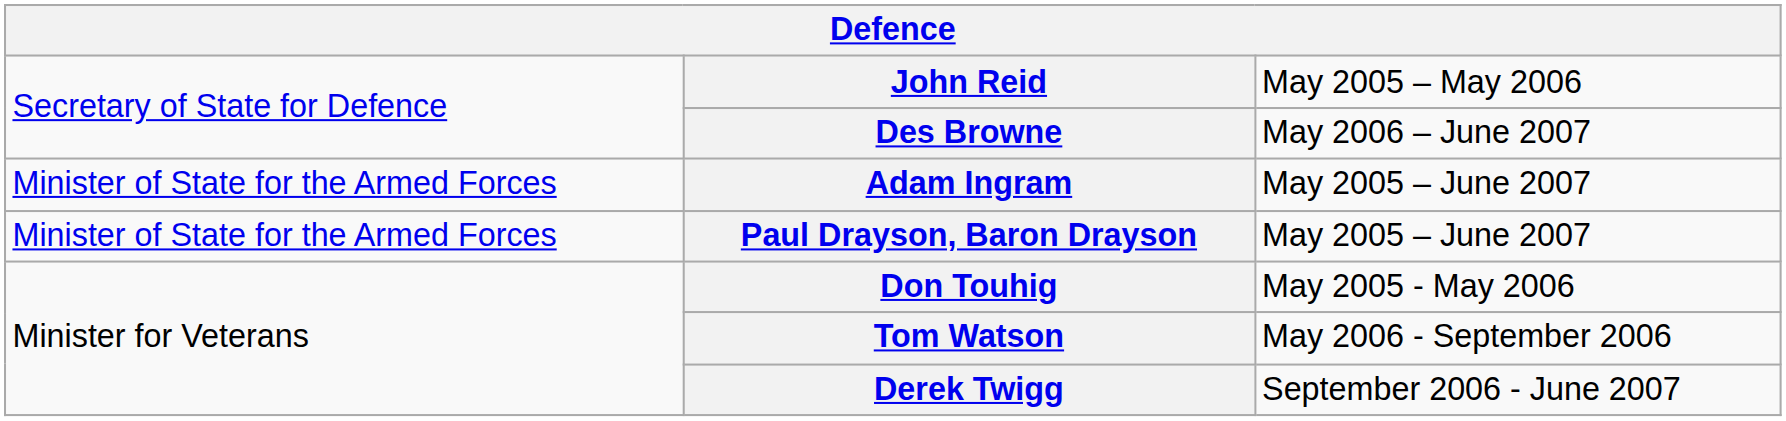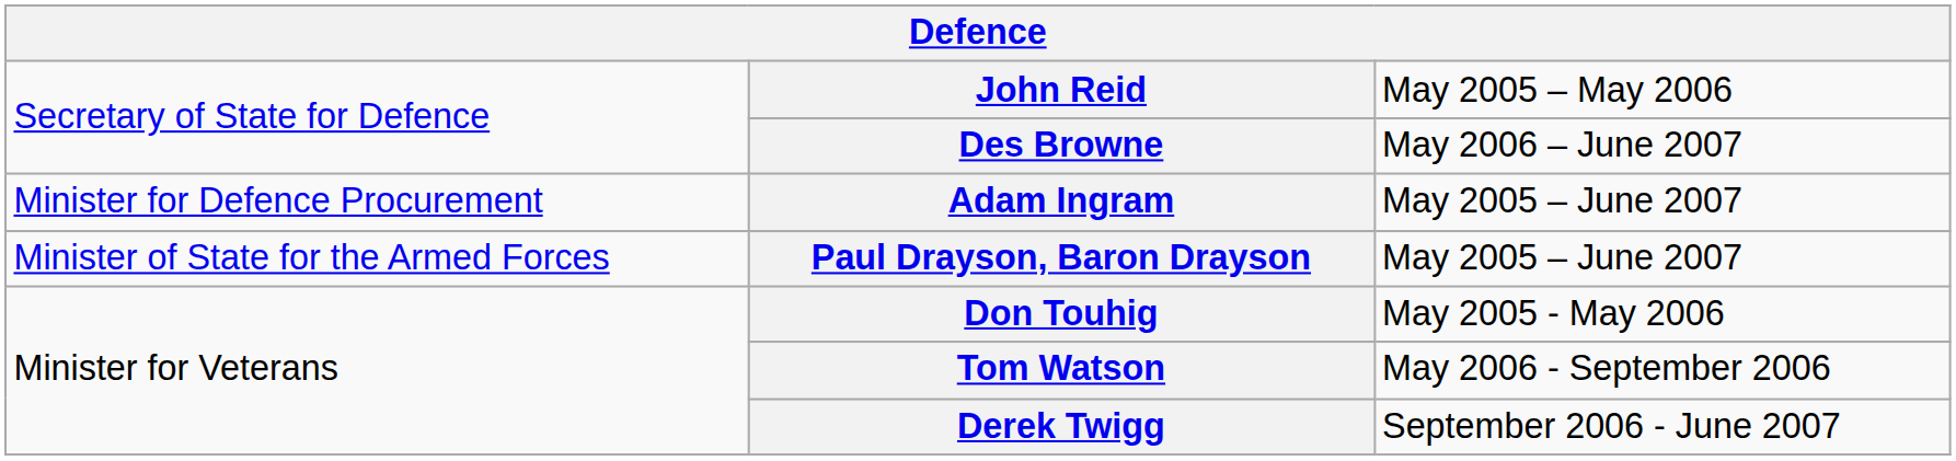Adam Ingram | column 1: Minister of State for the Armed Forces -> Minister for Defence Procurement
